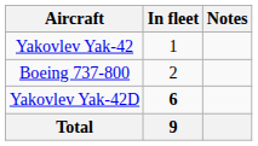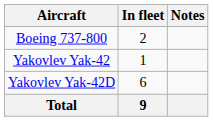rows swapped: Boeing 737-800 <-> Yakovlev Yak-42
Yakovlev Yak-42D | In fleet: bold -> normal
